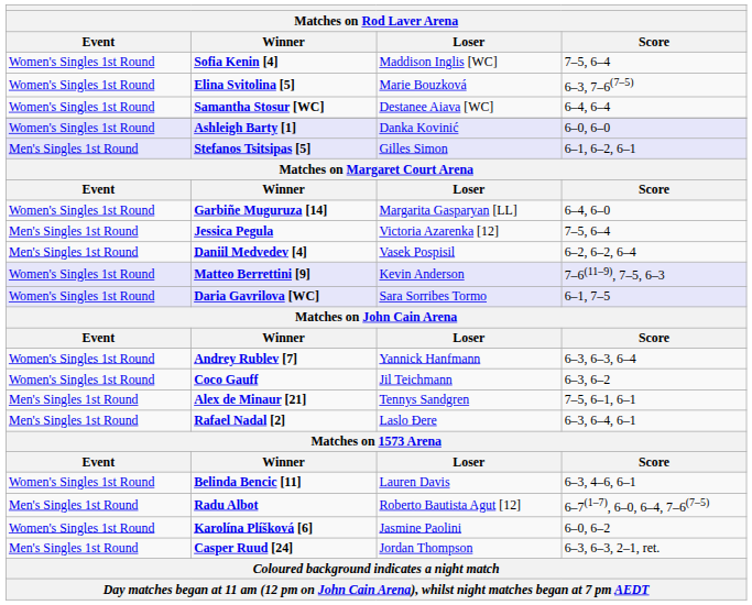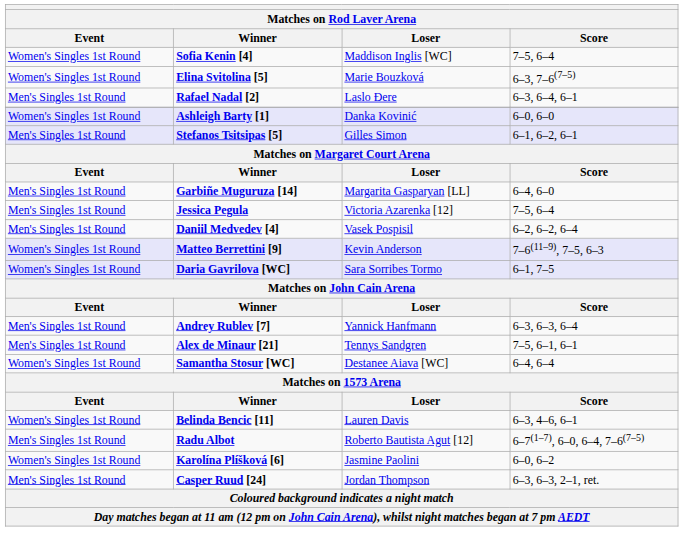rows swapped: Rafael Nadal [2] <-> Samantha Stosur [WC]
Garbiñe Muguruza [14] | Event: Women's Singles 1st Round -> Men's Singles 1st Round
Andrey Rublev [7] | Event: Women's Singles 1st Round -> Men's Singles 1st Round
- row: Women's Singles 1st Round | Coco Gauff | Jil Teichmann | 6–3, 6–2
